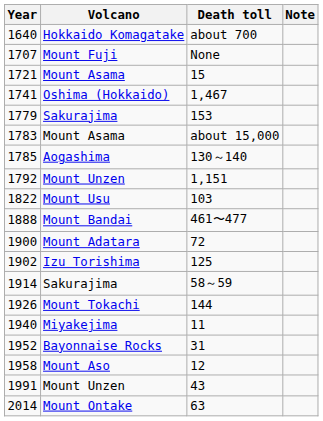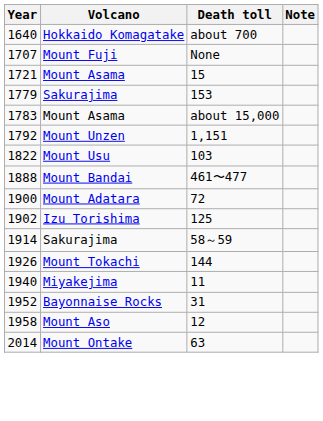- row: 1741 | Oshima (Hokkaido) | 1,467
- row: 1785 | Aogashima | 130～140
- row: 1991 | Mount Unzen | 43
